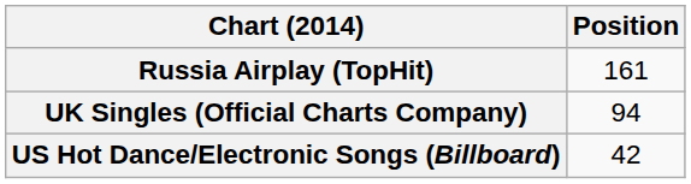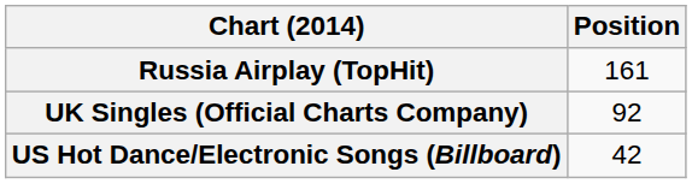UK Singles (Official Charts Company) | Position: 94 -> 92
